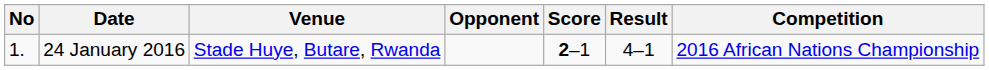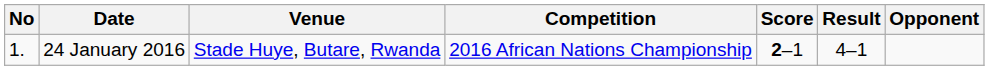columns swapped: Opponent <-> Competition
